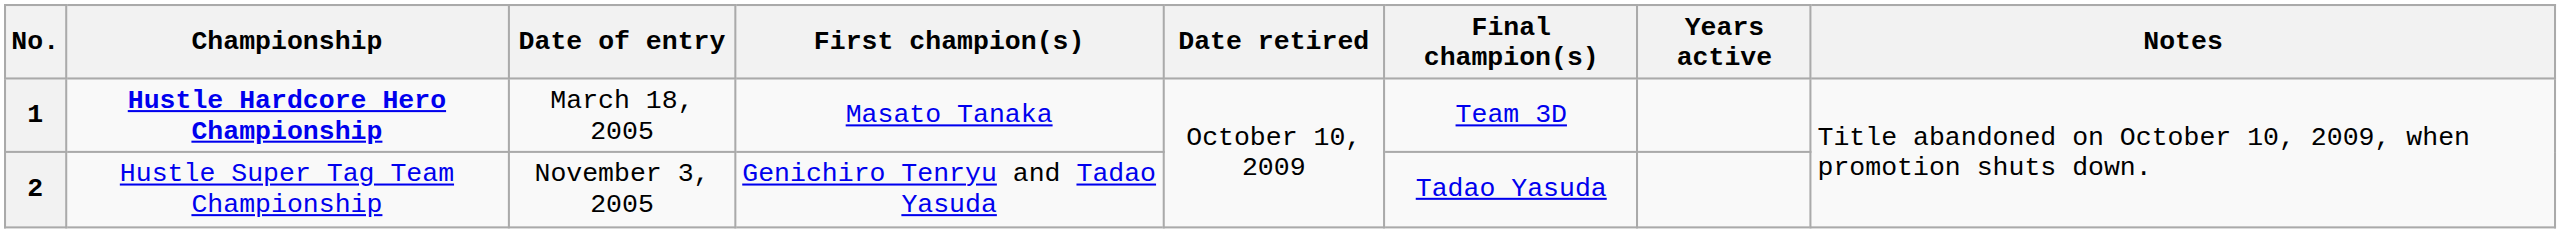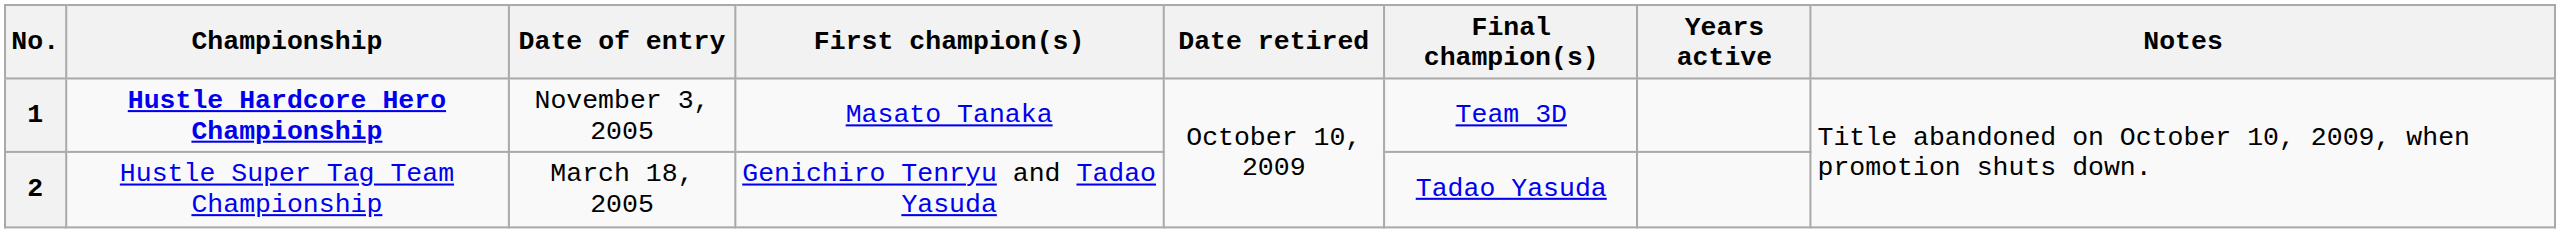1 | Date of entry: March 18, 2005 -> November 3, 2005
2 | Date of entry: November 3, 2005 -> March 18, 2005
